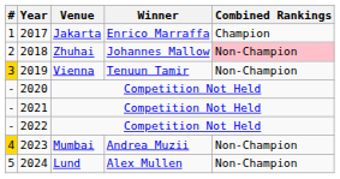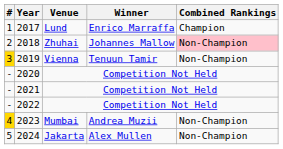2017 | Venue: Jakarta -> Lund
2024 | Venue: Lund -> Jakarta
